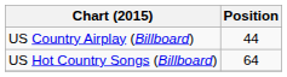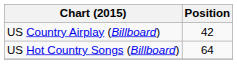US Country Airplay (Billboard) | Position: 44 -> 42
